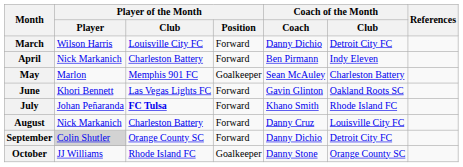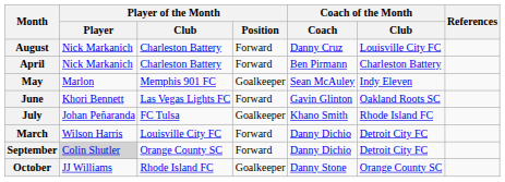rows swapped: March <-> August
April | Coach of the Month / Club: Indy Eleven -> Charleston Battery
May | Coach of the Month / Club: Charleston Battery -> Indy Eleven
July | Player of the Month / Club: bold -> normal
July | Player of the Month / Position: Forward -> Goalkeeper
